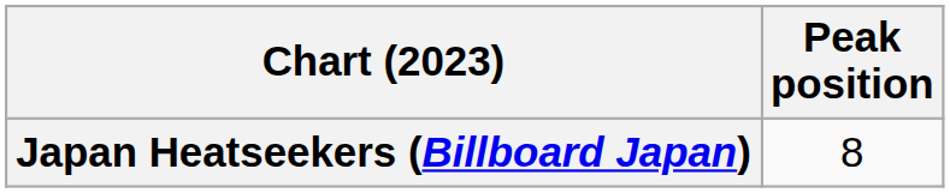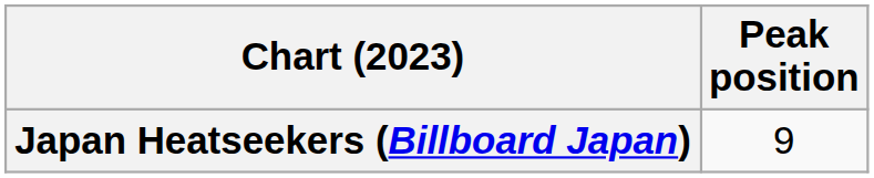Japan Heatseekers (Billboard Japan) | Peak position: 8 -> 9
